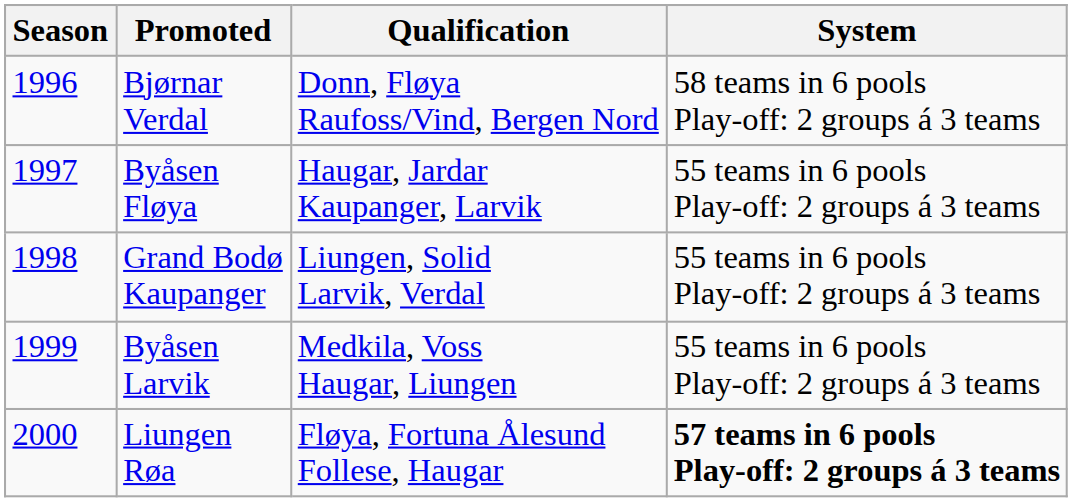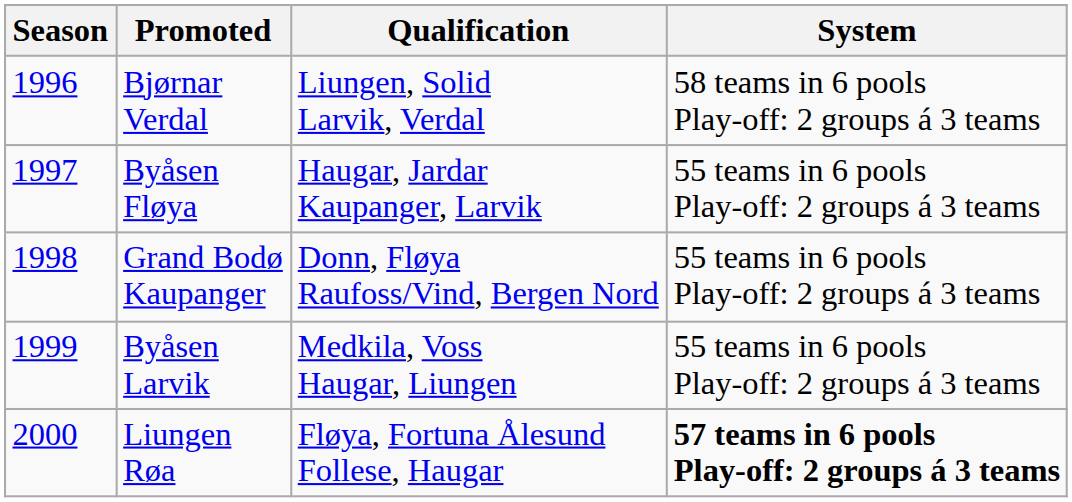Bjørnar Verdal | Qualification: Donn, Fløya Raufoss/Vind, Bergen Nord -> Liungen, Solid Larvik, Verdal
Grand Bodø Kaupanger | Qualification: Liungen, Solid Larvik, Verdal -> Donn, Fløya Raufoss/Vind, Bergen Nord
